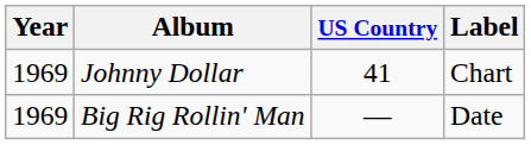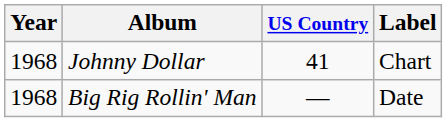Johnny Dollar | Year: 1969 -> 1968
Big Rig Rollin' Man | Year: 1969 -> 1968
